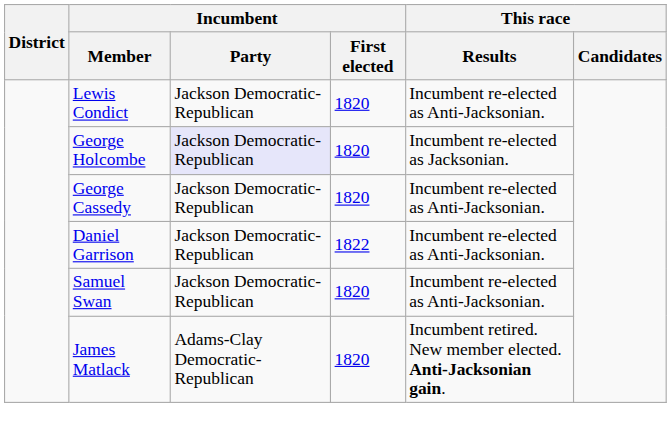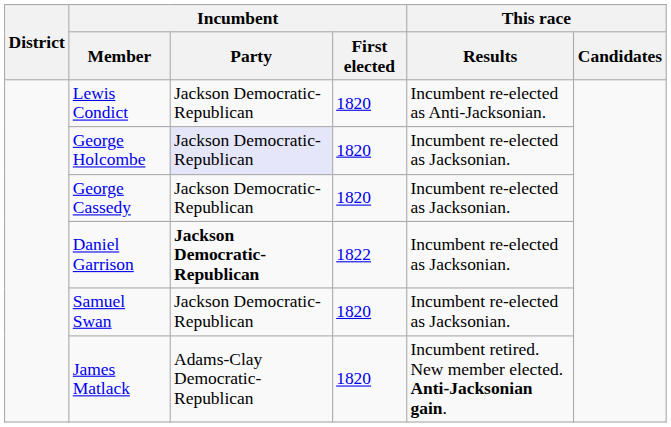George Cassedy | This race / Results: Incumbent re-elected as Anti-Jacksonian. -> Incumbent re-elected as Jacksonian.
Daniel Garrison | Incumbent / Party: normal -> bold
Daniel Garrison | This race / Results: Incumbent re-elected as Anti-Jacksonian. -> Incumbent re-elected as Jacksonian.
Samuel Swan | This race / Results: Incumbent re-elected as Anti-Jacksonian. -> Incumbent re-elected as Jacksonian.
